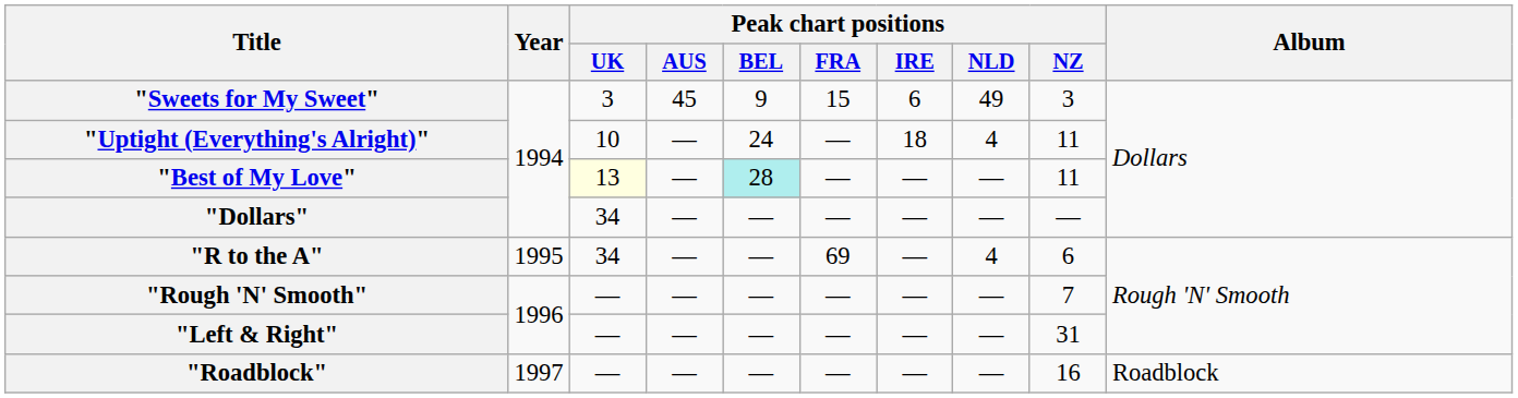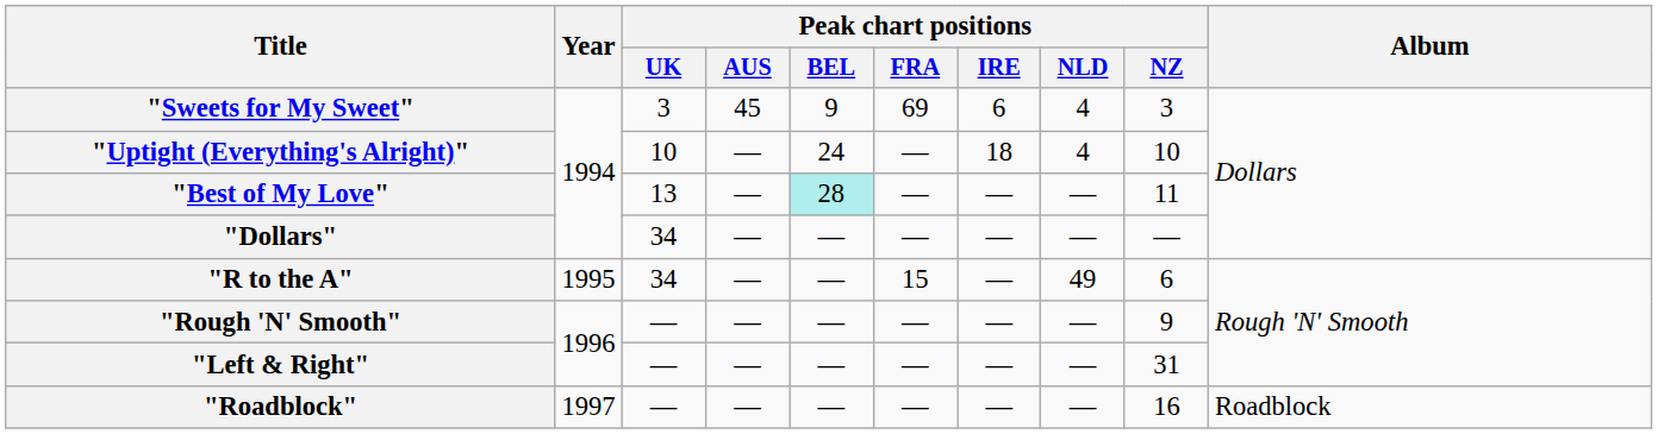"Sweets for My Sweet" | Peak chart positions / FRA: 15 -> 69
"Sweets for My Sweet" | Peak chart positions / NLD: 49 -> 4
"Uptight (Everything's Alright)" | Peak chart positions / NZ: 11 -> 10
"Best of My Love" | Peak chart positions / UK: lightyellow background -> no background
"R to the A" | Peak chart positions / FRA: 69 -> 15
"R to the A" | Peak chart positions / NLD: 4 -> 49
"Rough 'N' Smooth" | Peak chart positions / NZ: 7 -> 9
